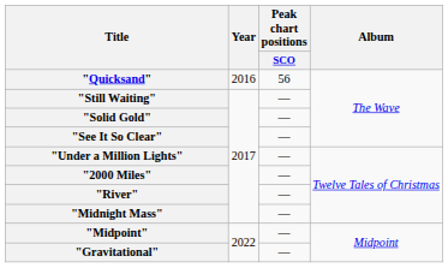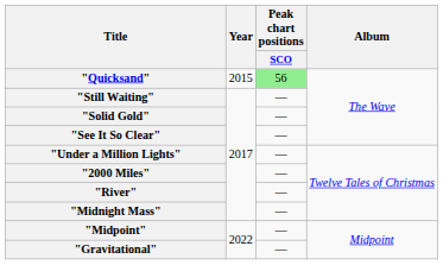"Quicksand" | Year: 2016 -> 2015
"Quicksand" | Peak chart positions / SCO: no background -> lightgreen background
